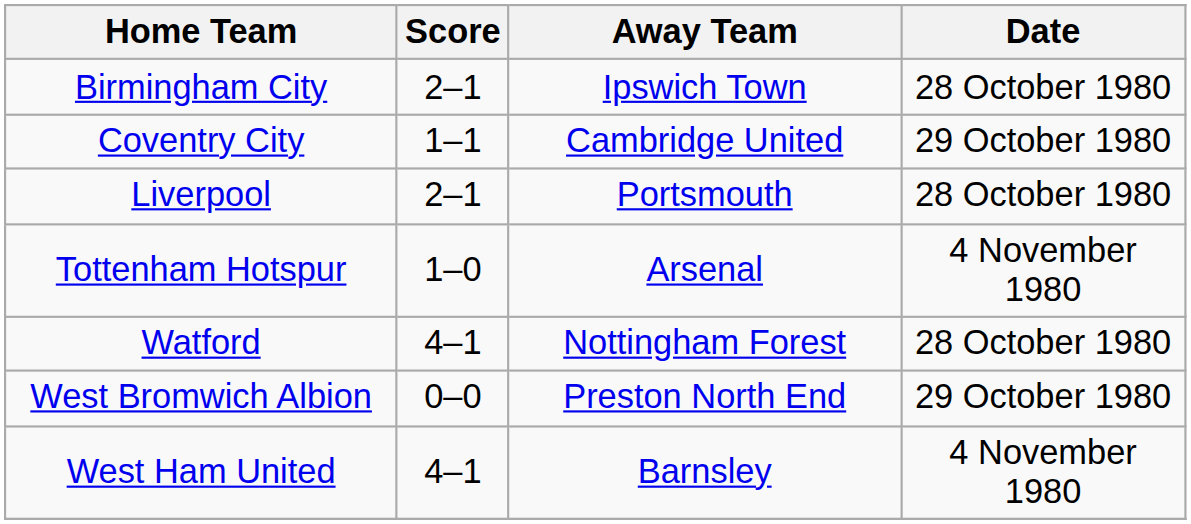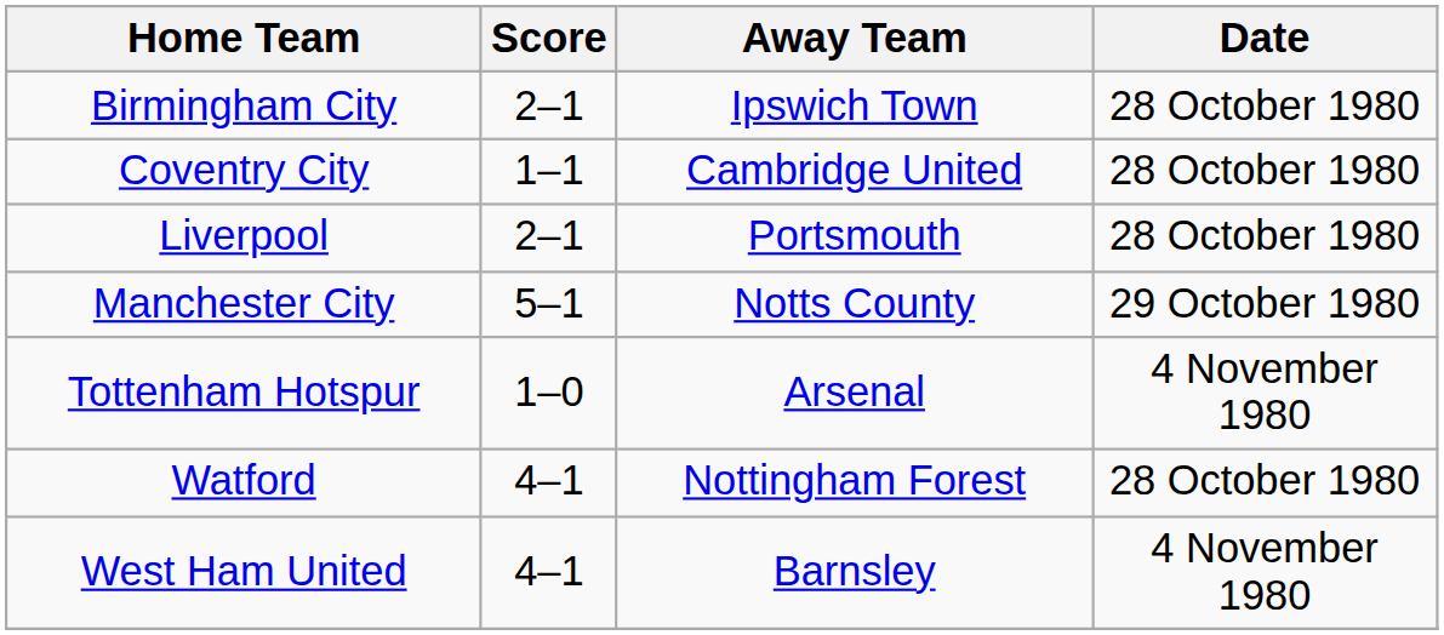Coventry City | Date: 29 October 1980 -> 28 October 1980
+ row: Manchester City | 5–1 | Notts County | 29 October 1980
- row: West Bromwich Albion | 0–0 | Preston North End | 29 October 1980
